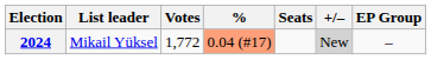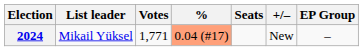2024 | Votes: 1,772 -> 1,771
2024 | +/–: lightgrey background -> no background
